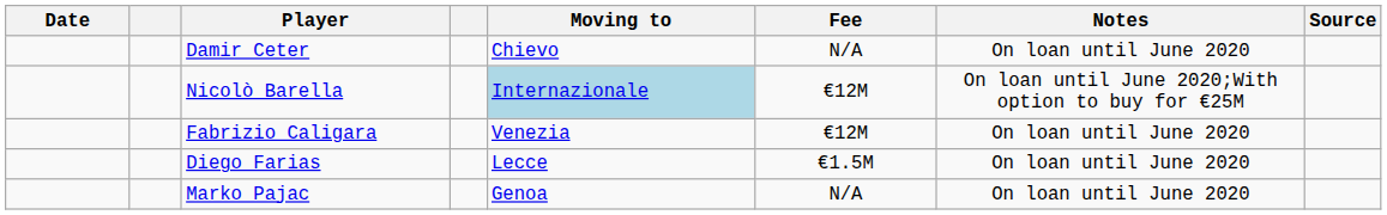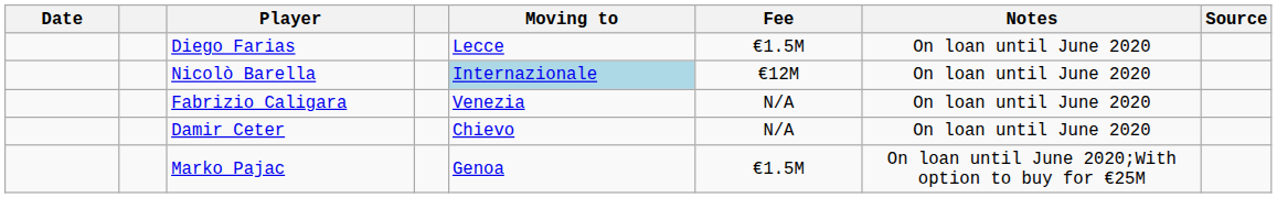rows swapped: Damir Ceter <-> Diego Farias
Nicolò Barella | Notes: On loan until June 2020;With option to buy for €25M -> On loan until June 2020
Fabrizio Caligara | Fee: €12M -> N/A
Marko Pajac | Fee: N/A -> €1.5M
Marko Pajac | Notes: On loan until June 2020 -> On loan until June 2020;With option to buy for €25M
